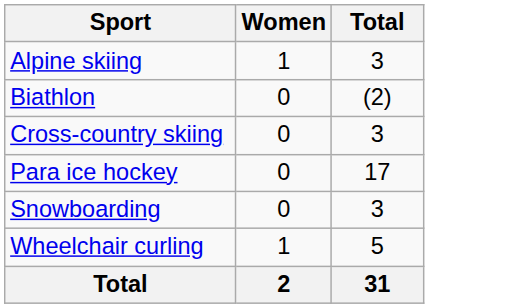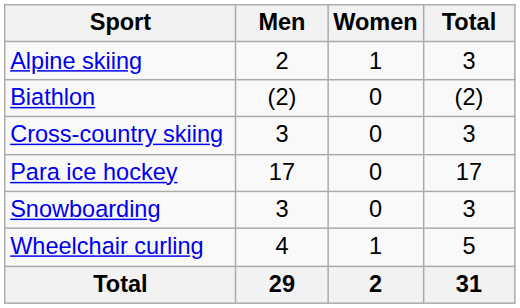+ column: Men | 2 | (2) | 3 | 17 | 3 | 4 | 29
